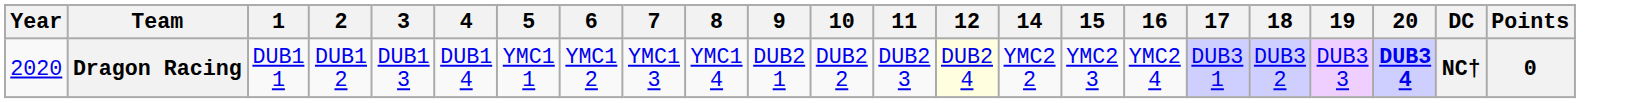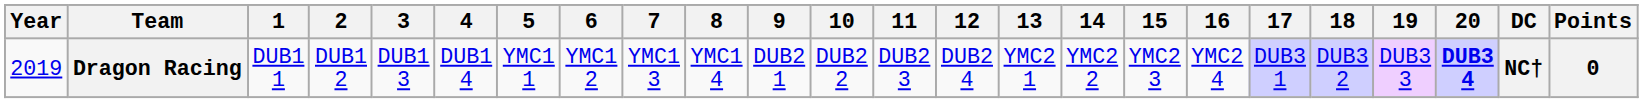+ column: 13 | YMC2 1
Dragon Racing | Year: 2020 -> 2019
Dragon Racing | 12: lightyellow background -> no background
